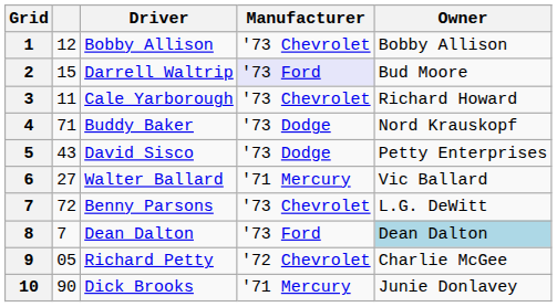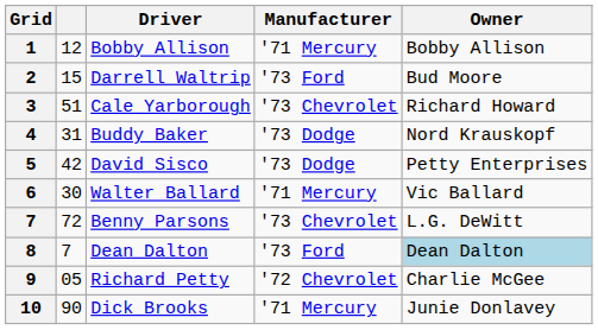1 | Manufacturer: '73 Chevrolet -> '71 Mercury
2 | Manufacturer: lavender background -> no background
3 | column 2: 11 -> 51
4 | column 2: 71 -> 31
5 | column 2: 43 -> 42
6 | column 2: 27 -> 30
